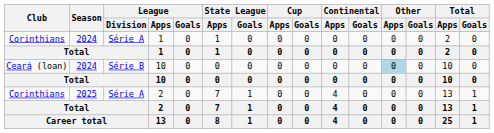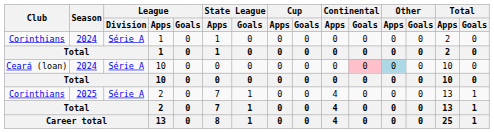Ceará (loan) / 10 | League / Division: Série B -> Série A
Ceará (loan) / 10 | Continental / Goals: no background -> pink background
